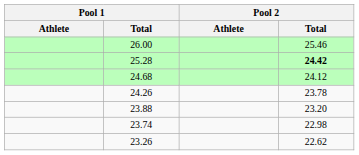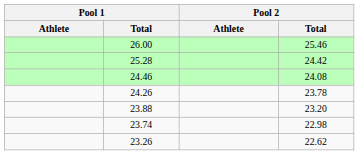25.28 | Pool 2 / Total: bold -> normal
- row: 24.68 | 24.12
+ row: 24.46 | 24.08
